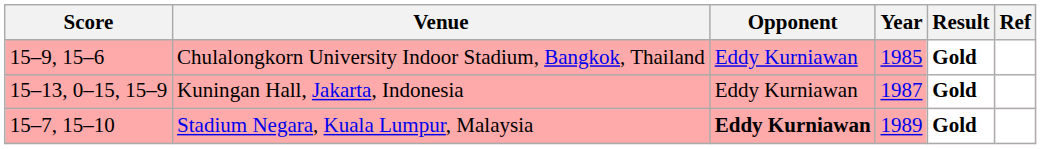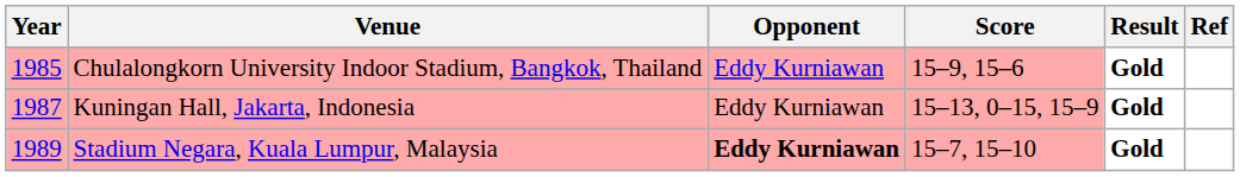columns swapped: Year <-> Score
